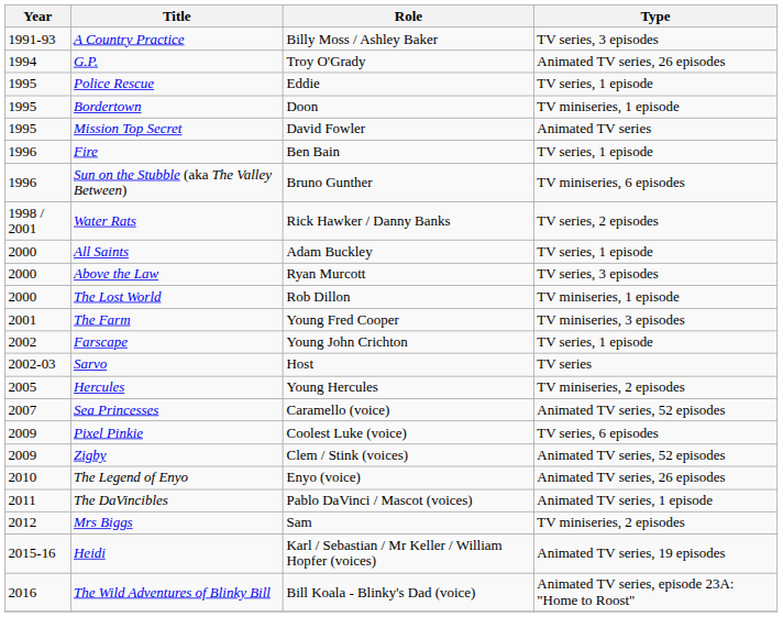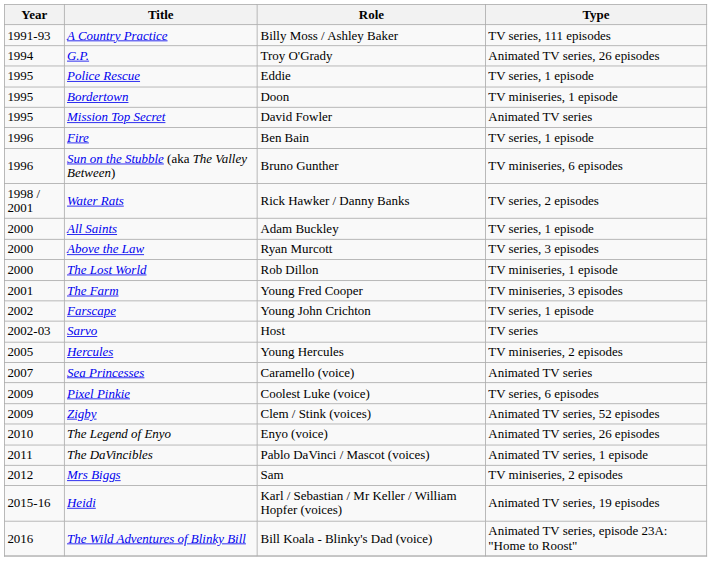A Country Practice | Type: TV series, 3 episodes -> TV series, 111 episodes
Sea Princesses | Type: Animated TV series, 52 episodes -> Animated TV series
